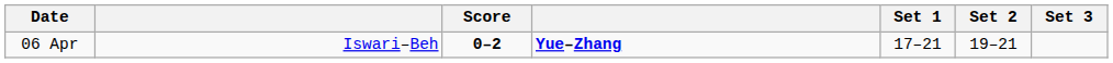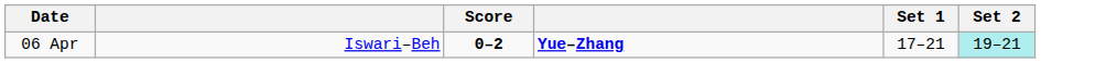- column: Set 3
06 Apr | Set 2: no background -> paleturquoise background
